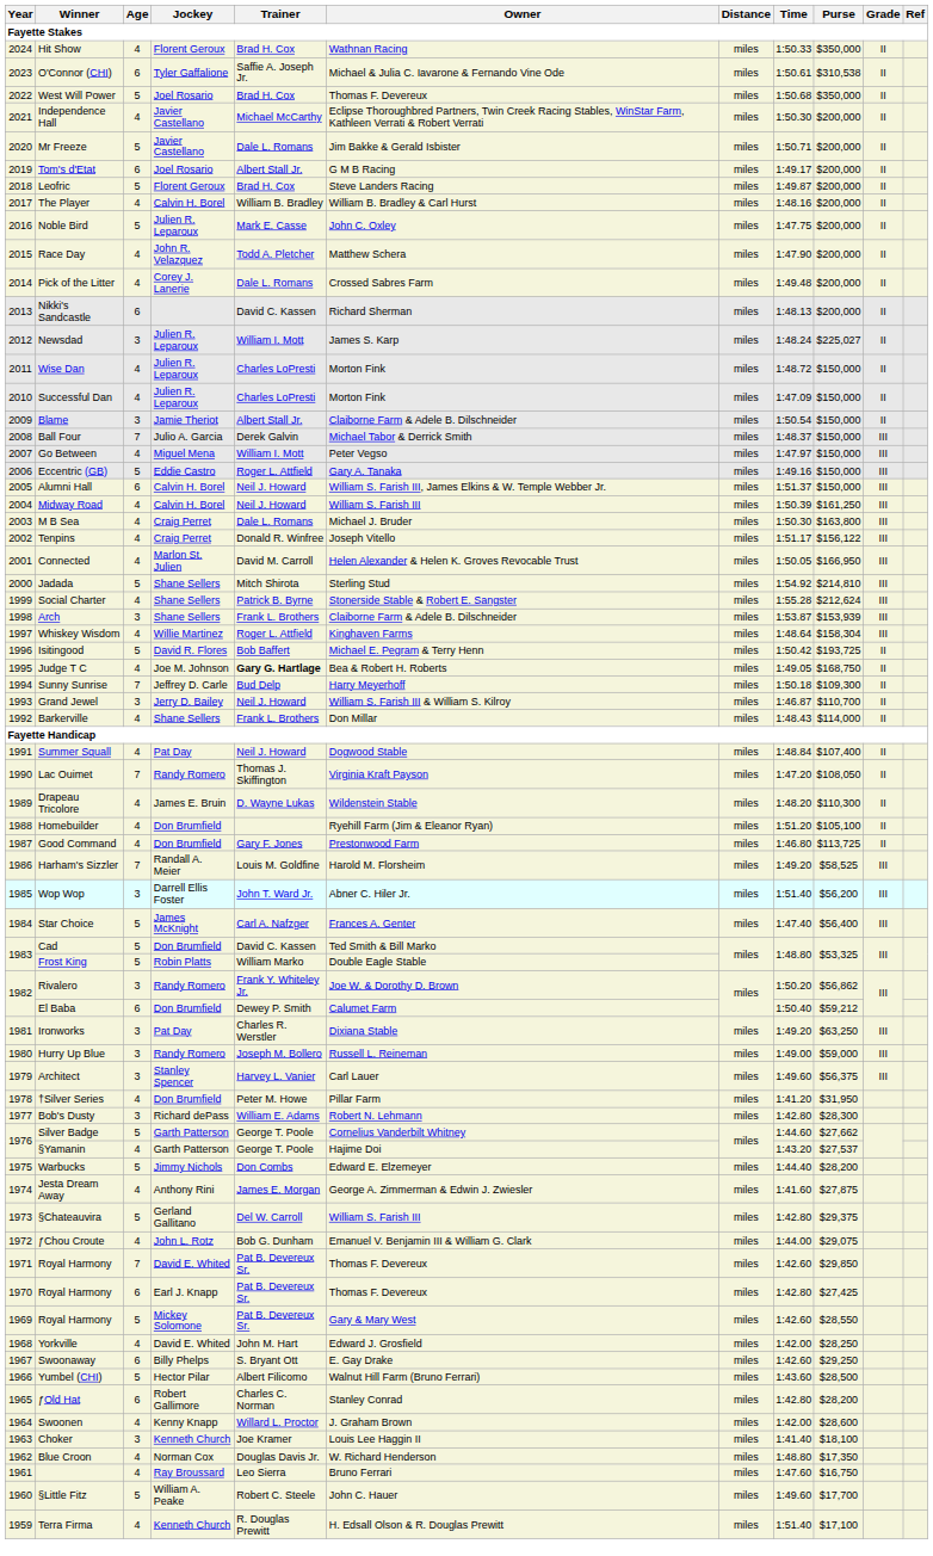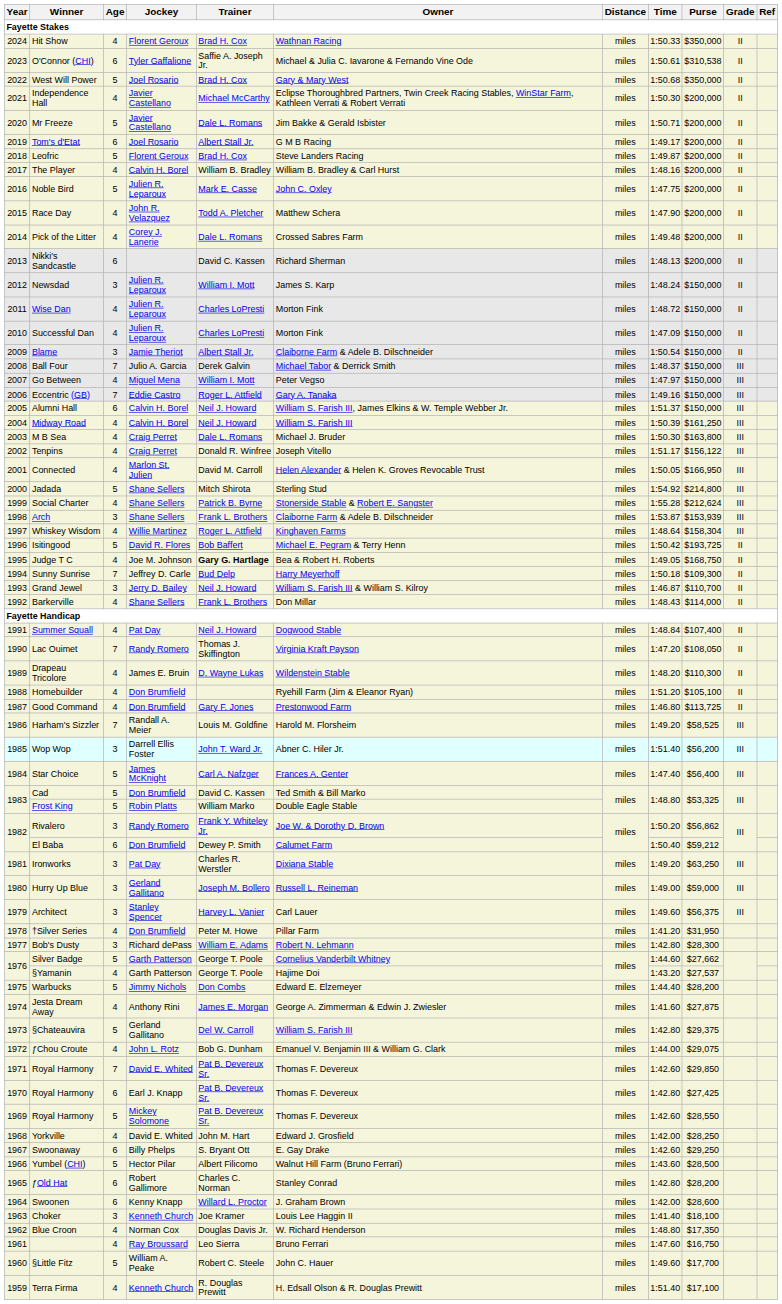West Will Power | Owner: Thomas F. Devereux -> Gary & Mary West
Newsdad | Purse: $225,027 -> $150,000
Eccentric (GB) | Age: 5 -> 7
Jadada | Purse: $214,810 -> $214,800
Hurry Up Blue | Jockey: Randy Romero -> Gerland Gallitano
1969 / Royal Harmony | Owner: Gary & Mary West -> Thomas F. Devereux
Swoonen | Age: 4 -> 6
